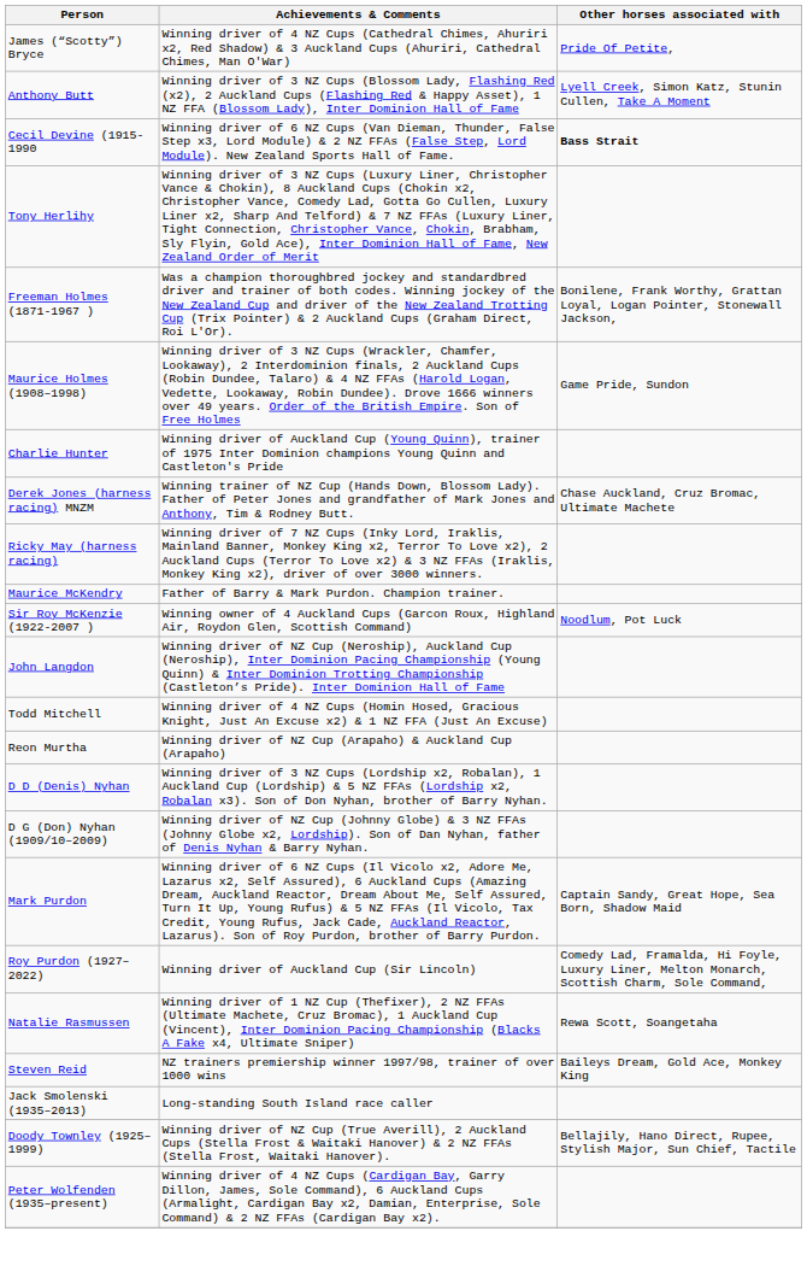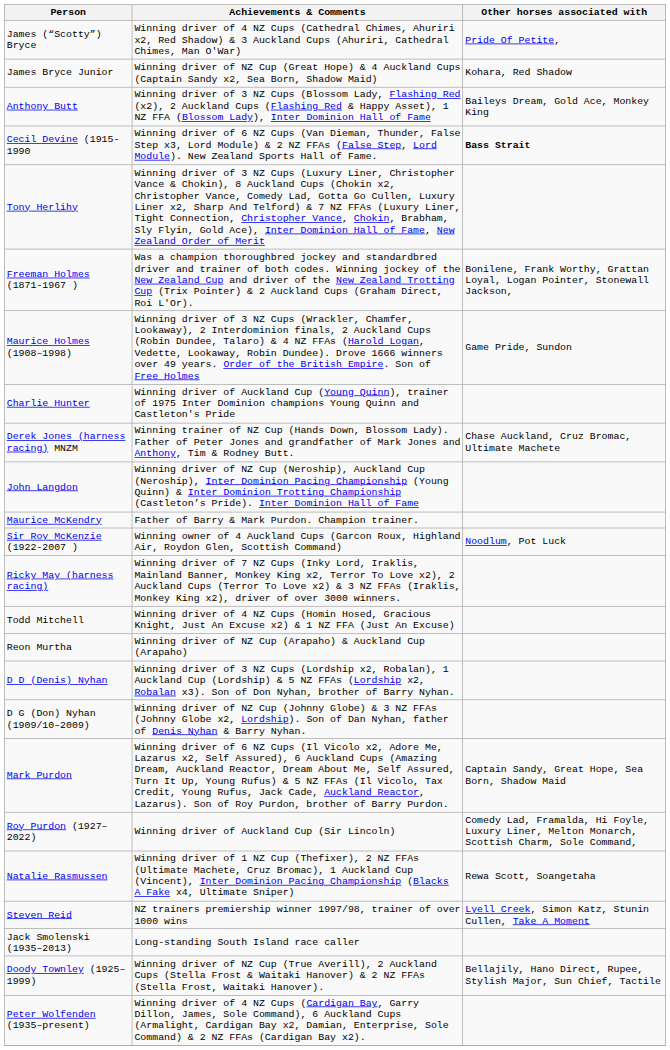+ row: James Bryce Junior | Winning driver of NZ Cup (Great Hope) & 4 Auckland Cups (Captain Sandy x2, Sea Born, Shadow Maid) | Kohara, Red Shadow
Anthony Butt | Other horses associated with: Lyell Creek, Simon Katz, Stunin Cullen, Take A Moment -> Baileys Dream, Gold Ace, Monkey King
rows swapped: John Langdon <-> Ricky May (harness racing)
Steven Reid | Other horses associated with: Baileys Dream, Gold Ace, Monkey King -> Lyell Creek, Simon Katz, Stunin Cullen, Take A Moment
